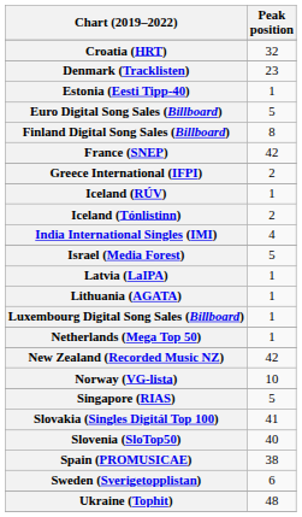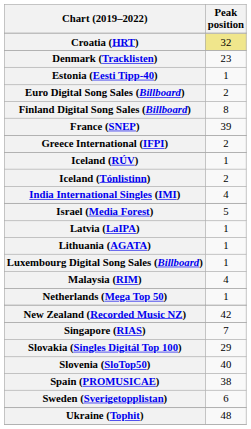Croatia (HRT) | Peak position: no background -> khaki background
Euro Digital Song Sales (Billboard) | Peak position: 5 -> 2
France (SNEP) | Peak position: 42 -> 39
+ row: Malaysia (RIM) | 4
- row: Norway (VG-lista) | 10
Singapore (RIAS) | Peak position: 5 -> 7
Slovakia (Singles Digitál Top 100) | Peak position: 41 -> 29
